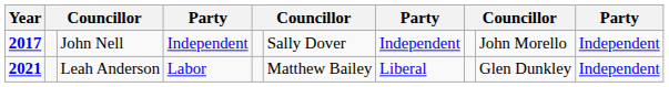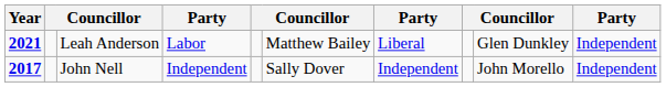rows swapped: John Nell <-> Leah Anderson
